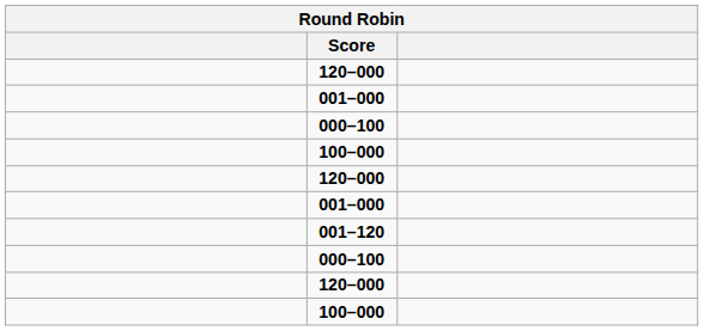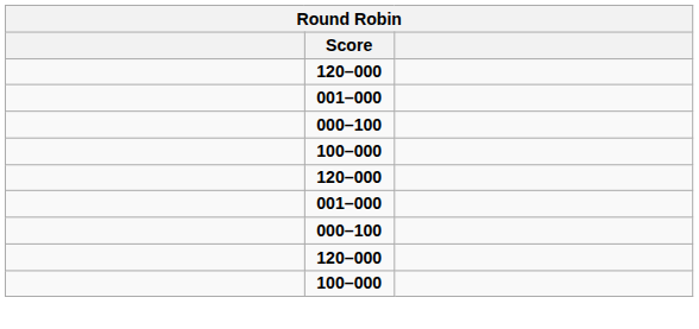- row: 001–120
